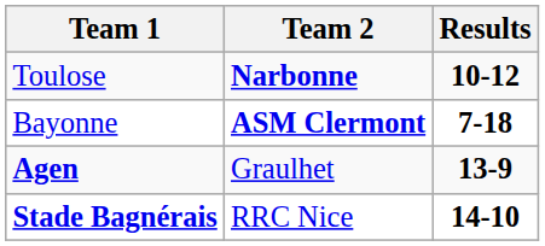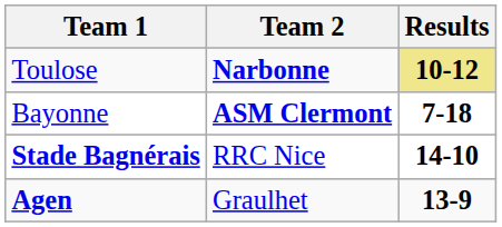Toulose | Results: no background -> khaki background
rows swapped: Agen <-> Stade Bagnérais
